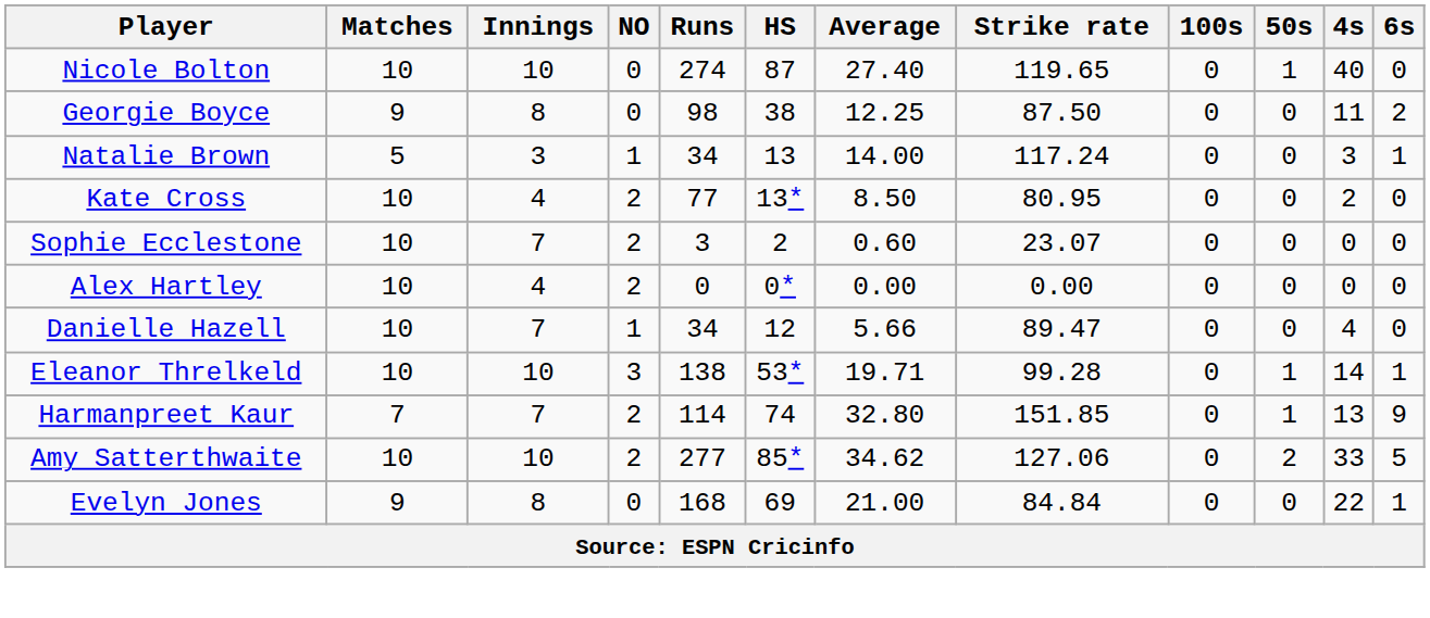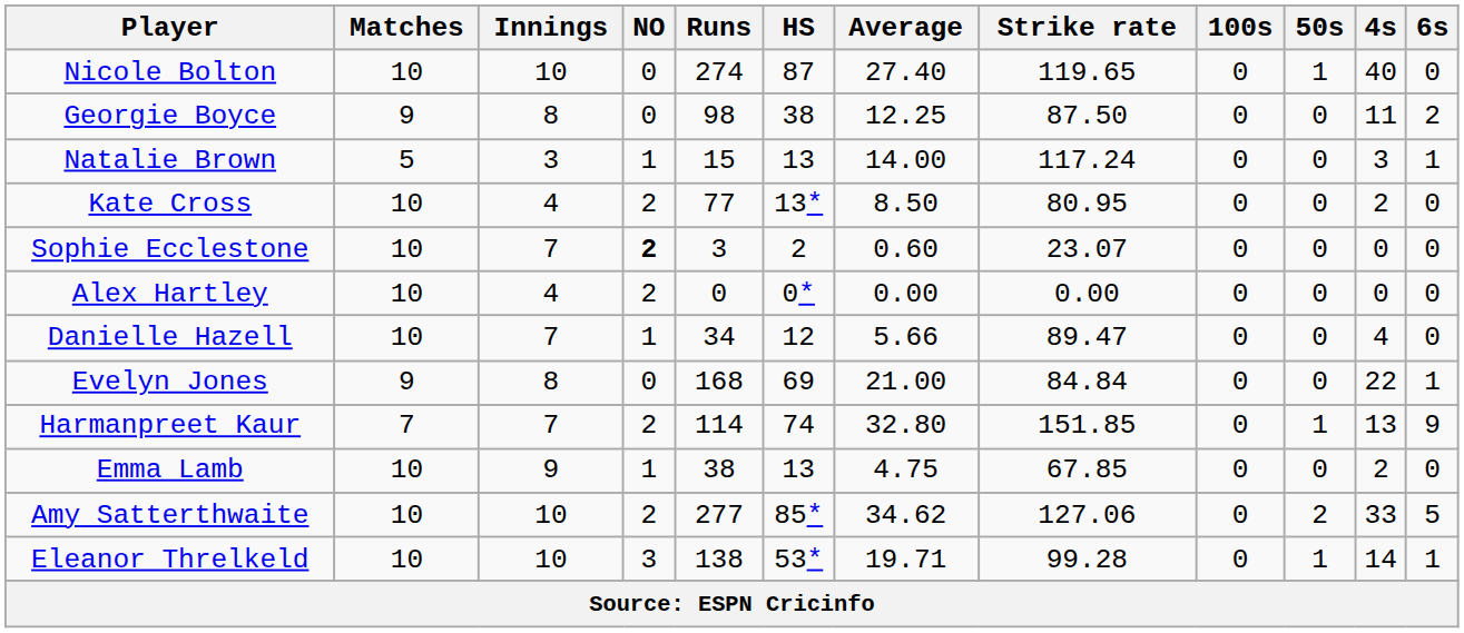Natalie Brown | Runs: 34 -> 15
Sophie Ecclestone | NO: normal -> bold
rows swapped: Evelyn Jones <-> Eleanor Threlkeld
+ row: Emma Lamb | 10 | 9 | 1 | 38 | 13 | 4.75 | 67.85 | 0 | 0 | 2 | 0
